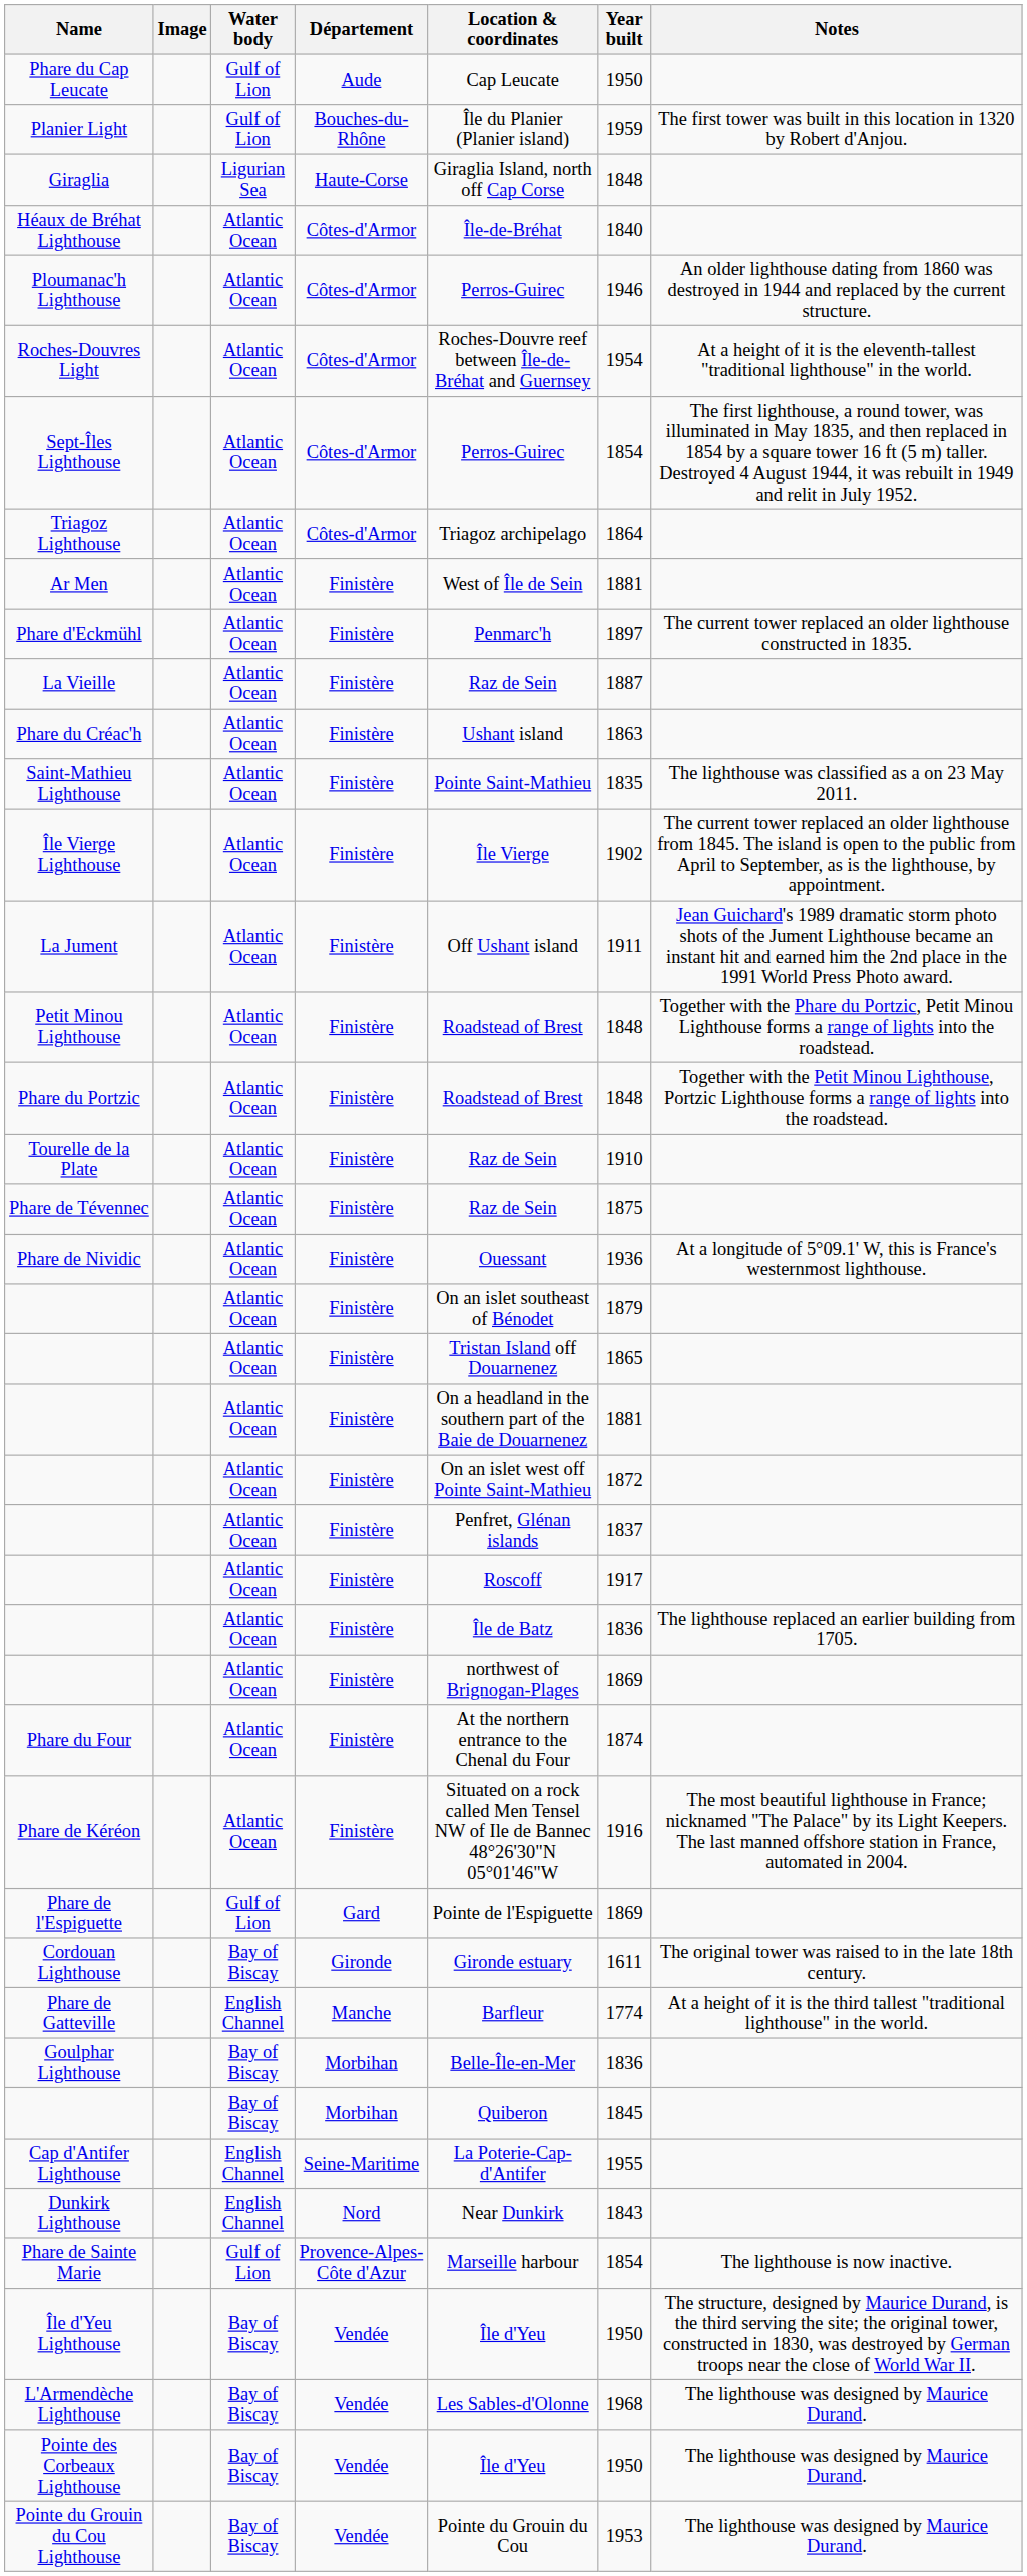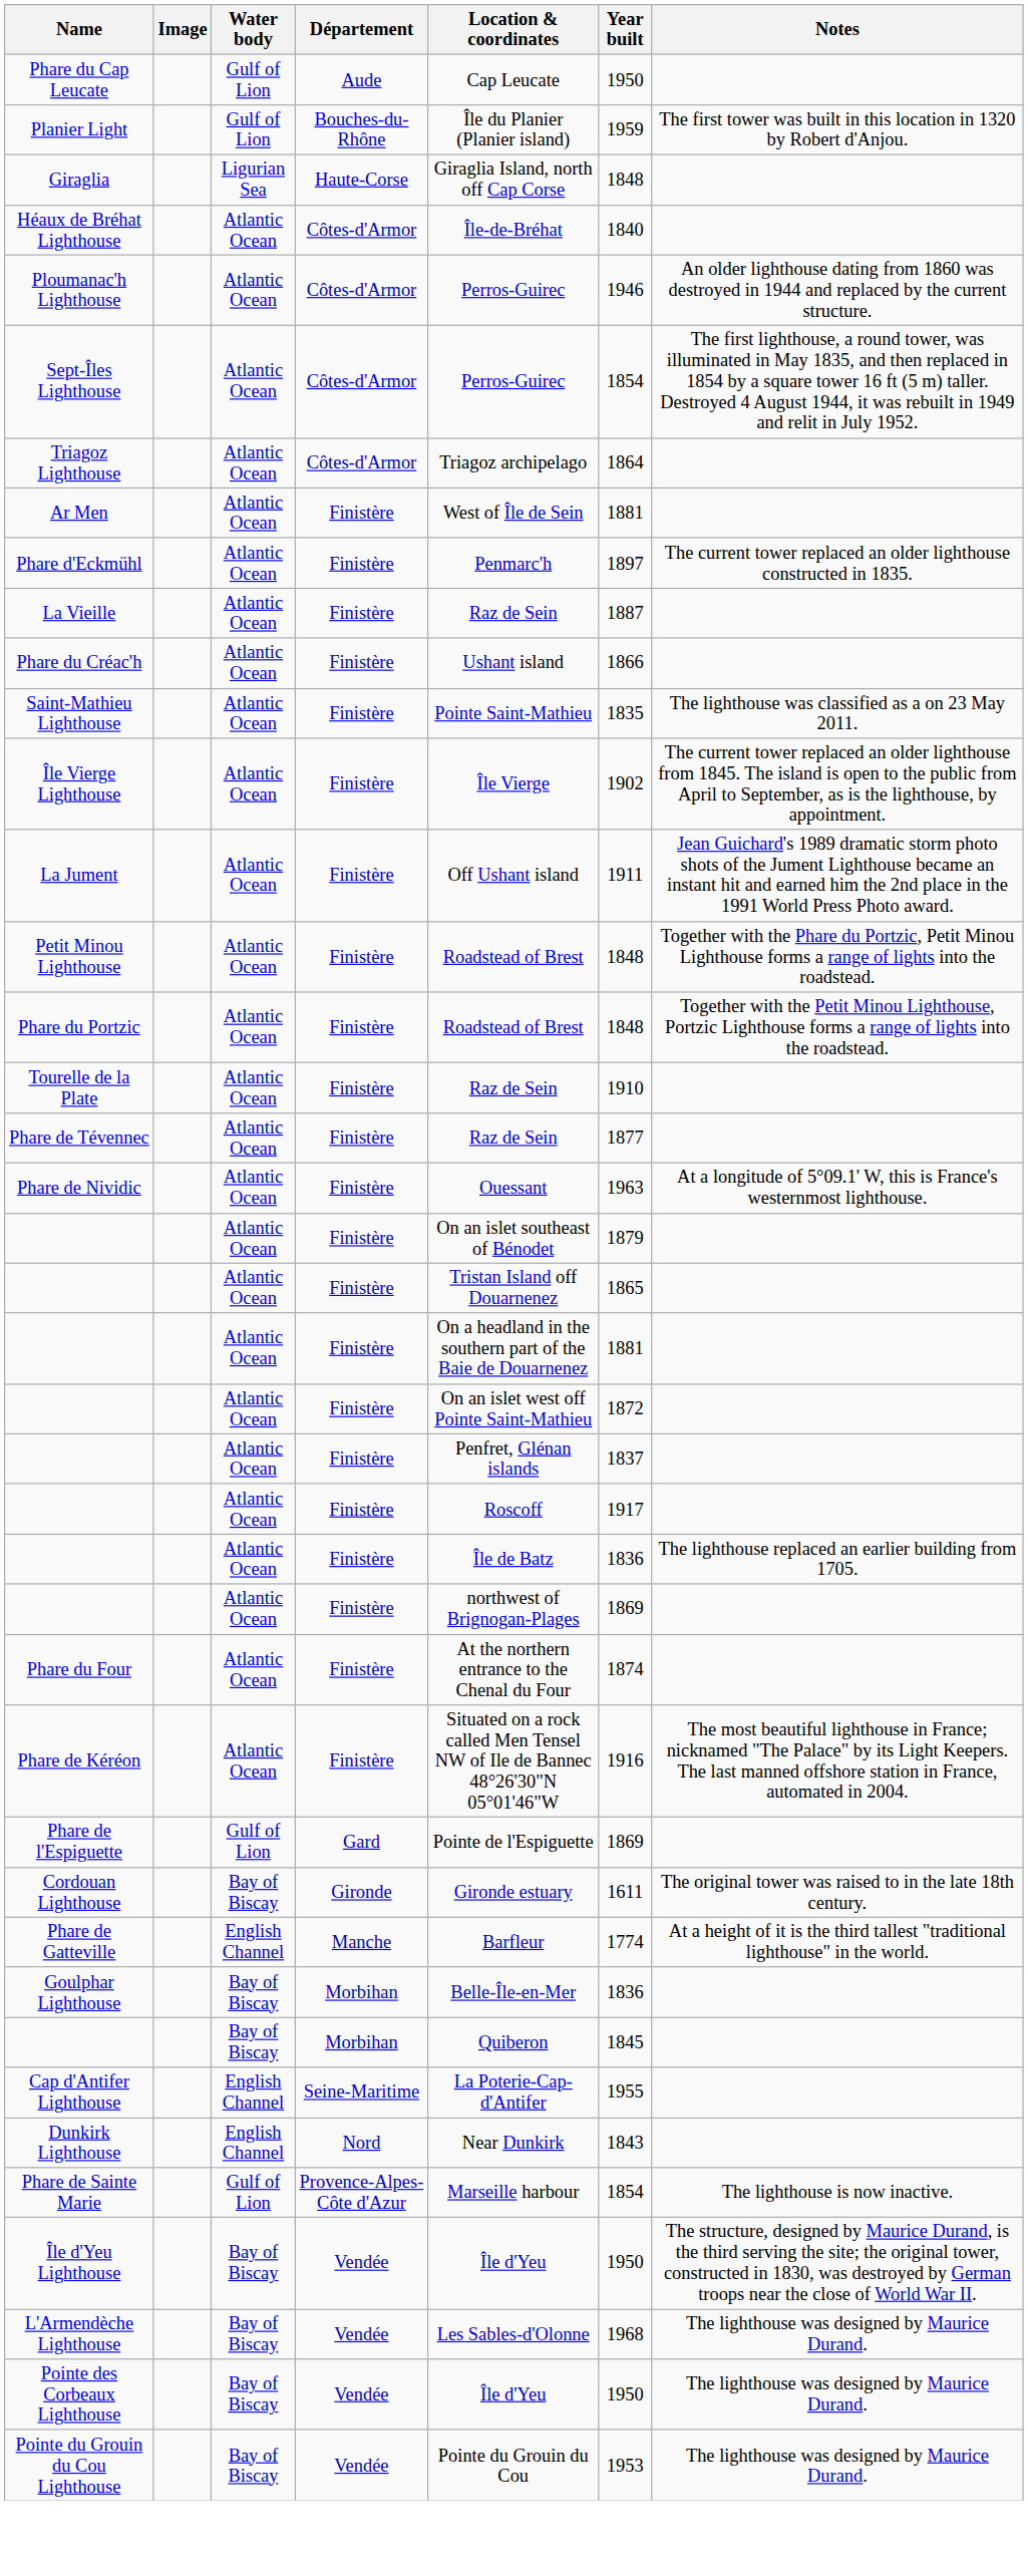- row: Roches-Douvres Light | Atlantic Ocean | Côtes-d'Armor | Roches-Douvre reef between Île-de-Bréhat and Guernsey | 1954 | At a height of it is the eleventh-tallest "traditional lighthouse" in the world.
Phare du Créac'h | Year built: 1863 -> 1866
Phare de Tévennec | Year built: 1875 -> 1877
Phare de Nividic | Year built: 1936 -> 1963
